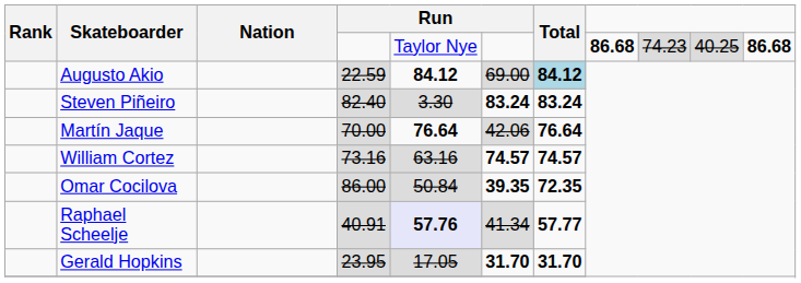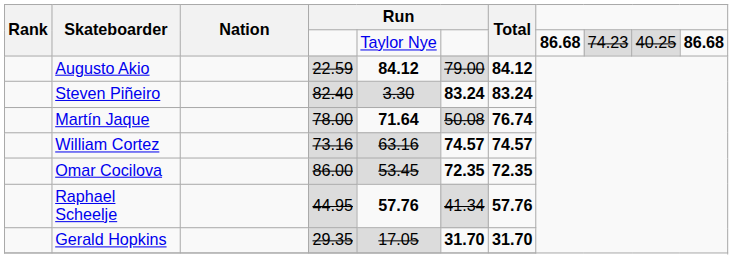Augusto Akio | column 6: 69.00 -> 79.00
Augusto Akio | Total: lightblue background -> no background
Martín Jaque | column 4: 70.00 -> 78.00
Martín Jaque | column 5: 76.64 -> 71.64
Martín Jaque | column 6: 42.06 -> 50.08
Martín Jaque | Total: 76.64 -> 76.74
Omar Cocilova | column 5: 50.84 -> 53.45
Omar Cocilova | column 6: 39.35 -> 72.35
Raphael Scheelje | column 4: 40.91 -> 44.95
Raphael Scheelje | column 5: lavender background -> no background
Raphael Scheelje | Total: 57.77 -> 57.76
Gerald Hopkins | column 4: 23.95 -> 29.35
